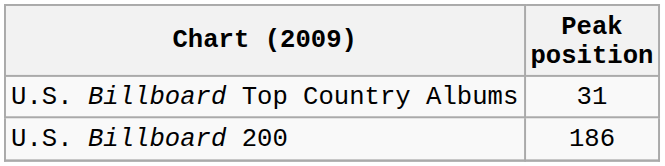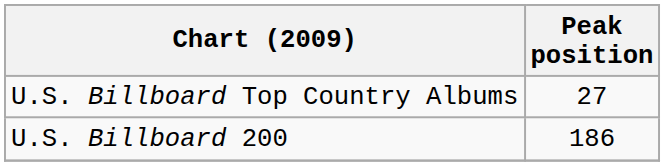U.S. Billboard Top Country Albums | Peak position: 31 -> 27
